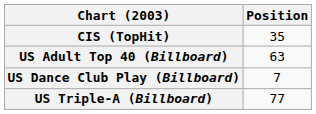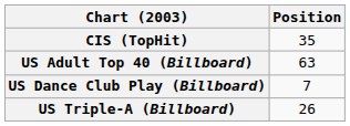US Triple-A (Billboard) | Position: 77 -> 26
